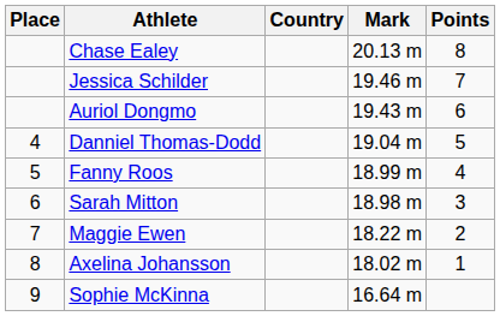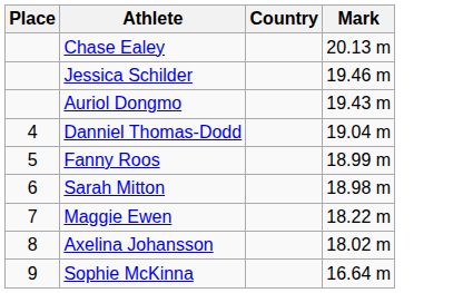- column: Points | 8 | 7 | 6 | 5 | 4 | 3 | 2 | 1
